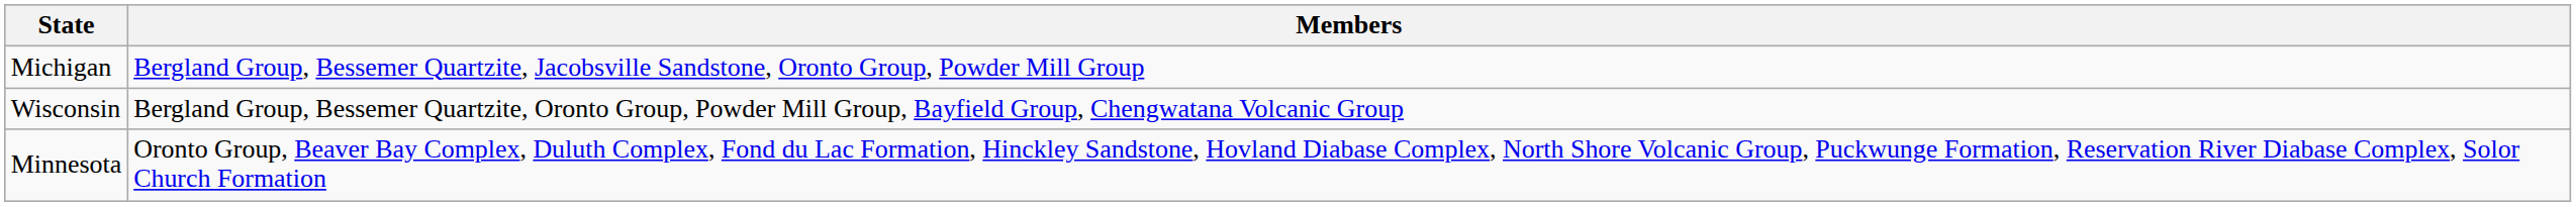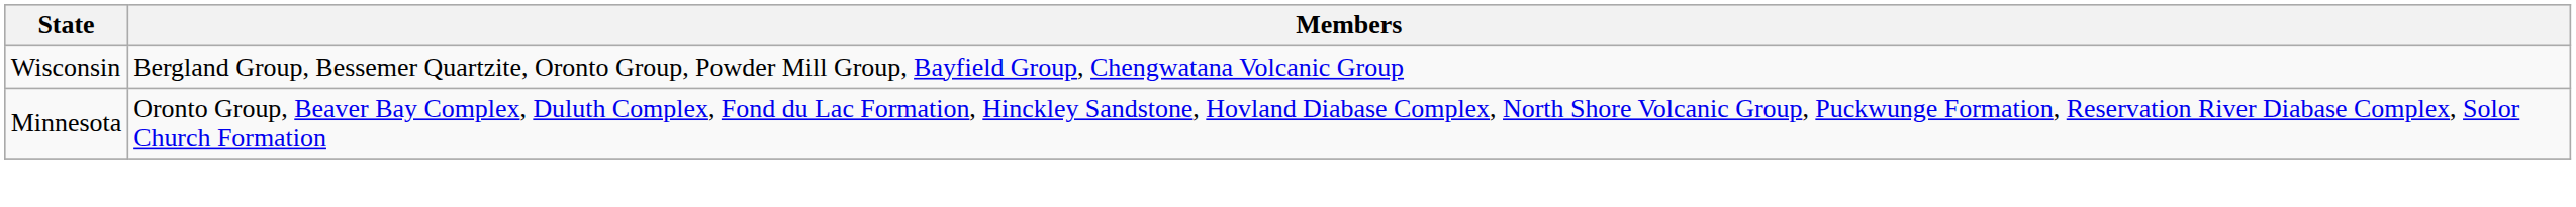- row: Michigan | Bergland Group, Bessemer Quartzite, Jacobsville Sandstone, Oronto Group, Powder Mill Group
